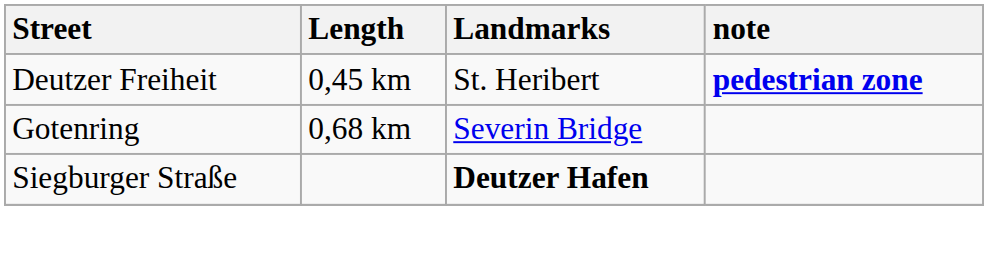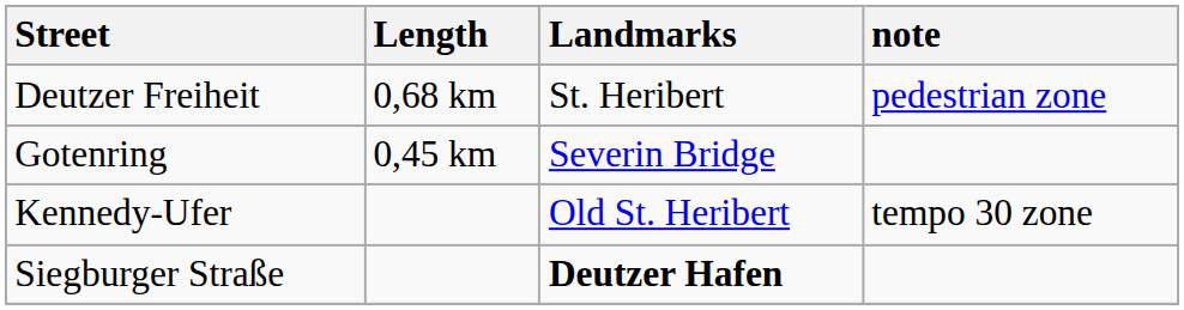Deutzer Freiheit | Length: 0,45 km -> 0,68 km
Deutzer Freiheit | note: bold -> normal
Gotenring | Length: 0,68 km -> 0,45 km
+ row: Kennedy-Ufer | Old St. Heribert | tempo 30 zone
